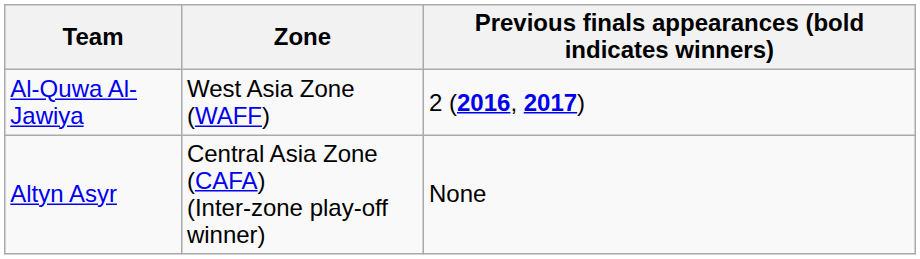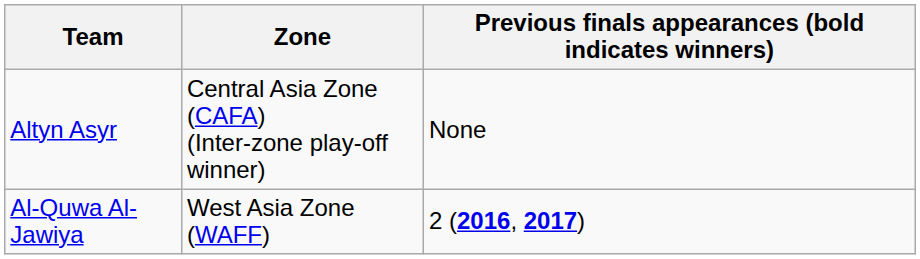rows swapped: Al-Quwa Al-Jawiya <-> Altyn Asyr
